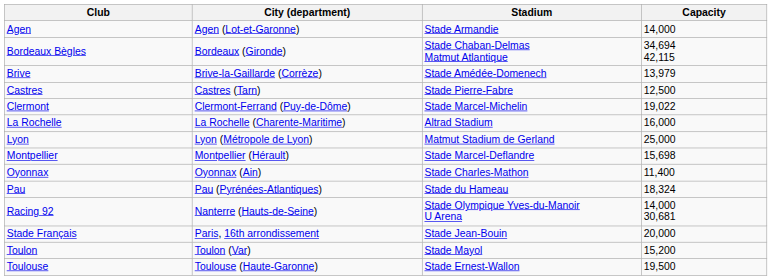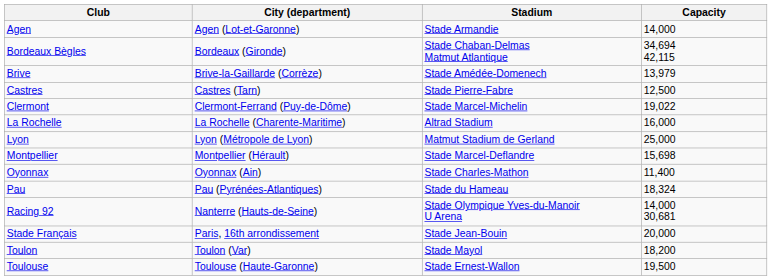Toulon | Capacity: 15,200 -> 18,200
